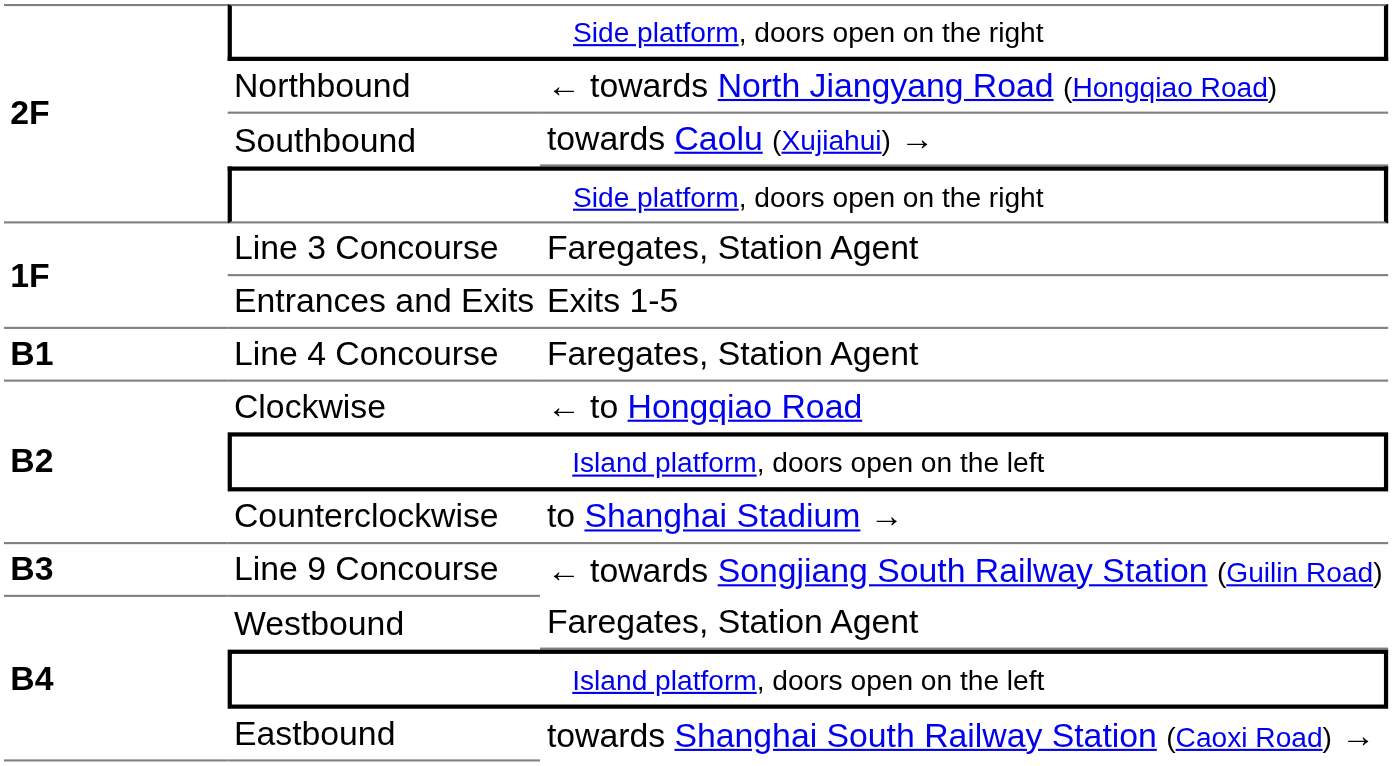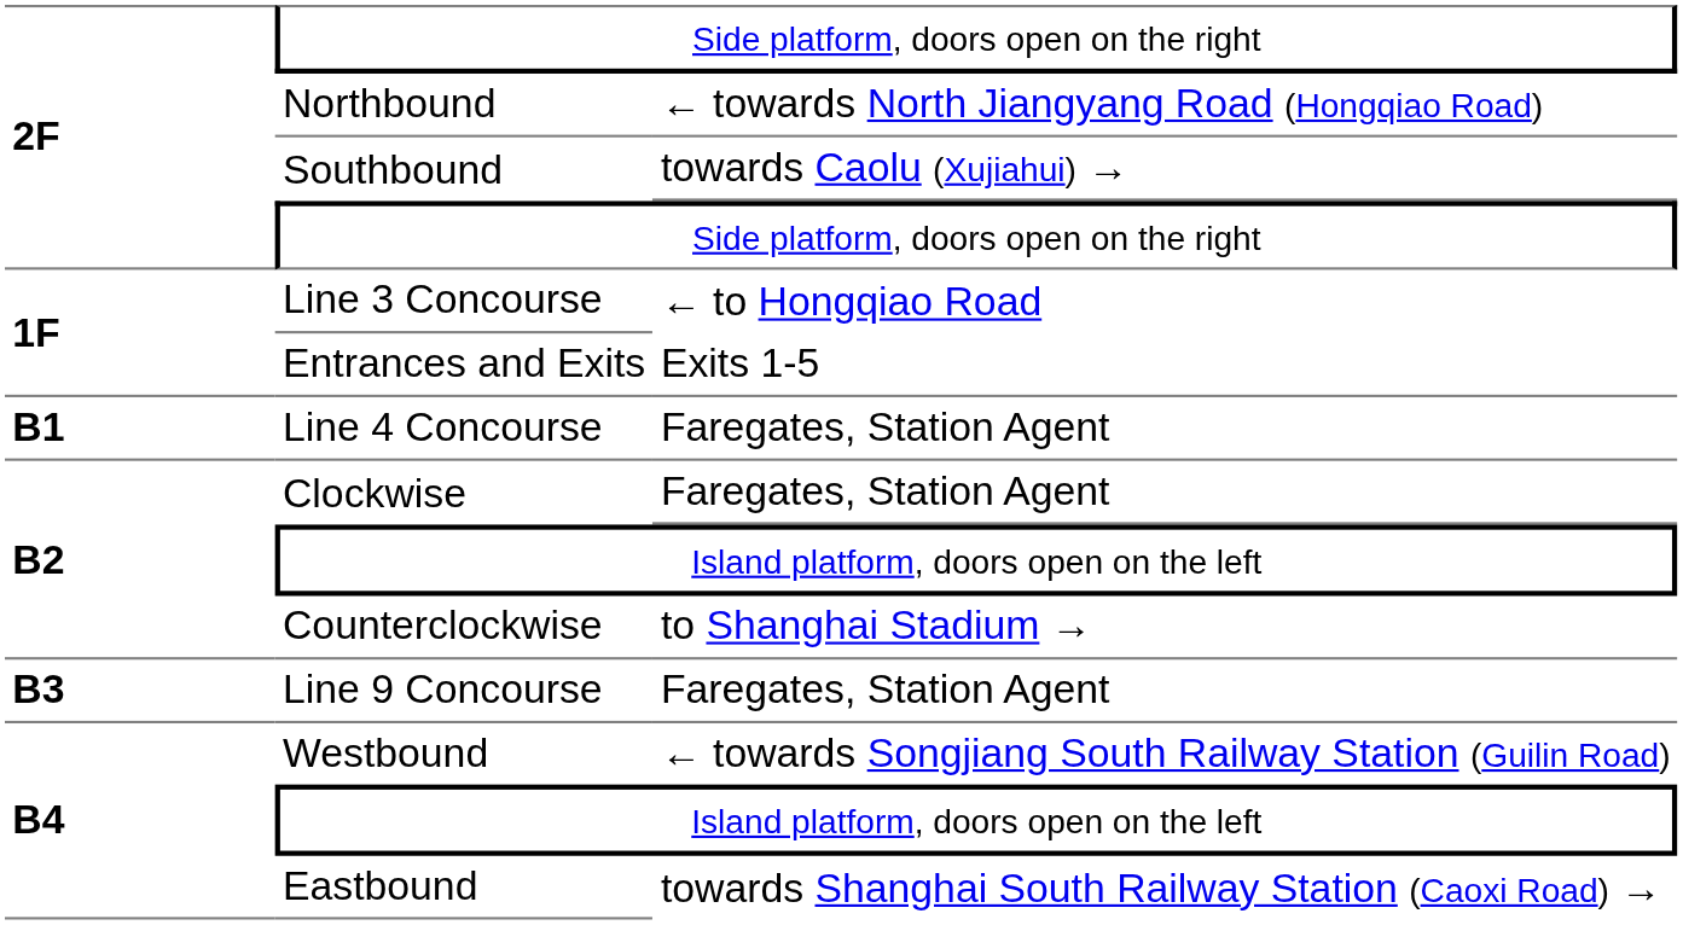Line 3 Concourse | column 3: Faregates, Station Agent -> ← to Hongqiao Road
Clockwise | column 3: ← to Hongqiao Road -> Faregates, Station Agent
Line 9 Concourse | column 3: ← towards Songjiang South Railway Station (Guilin Road) -> Faregates, Station Agent
Westbound | column 3: Faregates, Station Agent -> ← towards Songjiang South Railway Station (Guilin Road)
